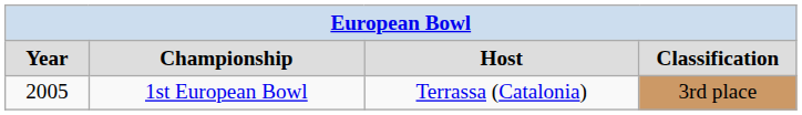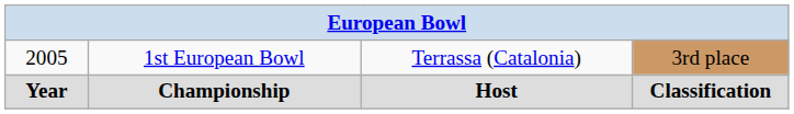rows swapped: Year <-> 2005
